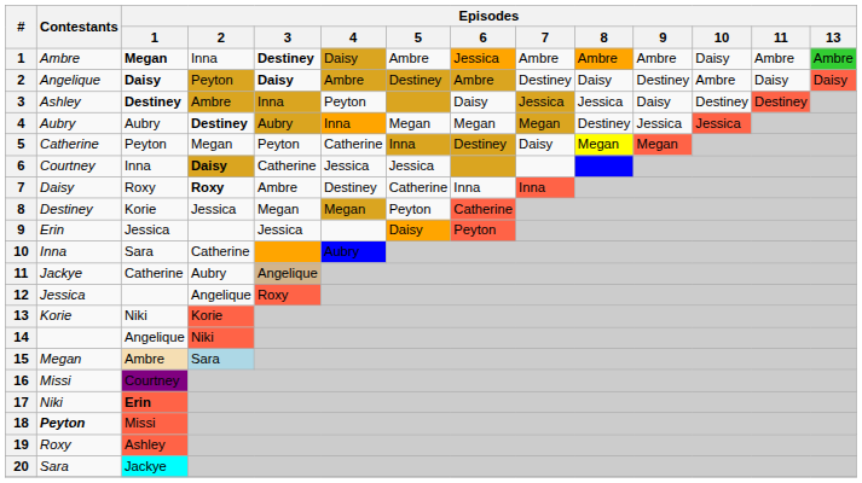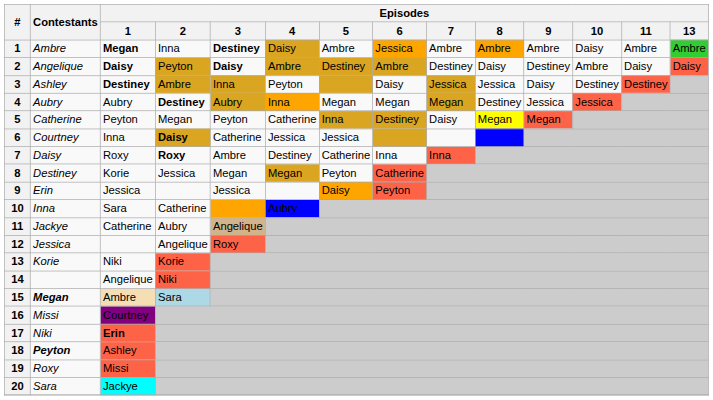15 | Contestants: normal -> bold
18 | Episodes / 1: Missi -> Ashley
19 | Episodes / 1: Ashley -> Missi
